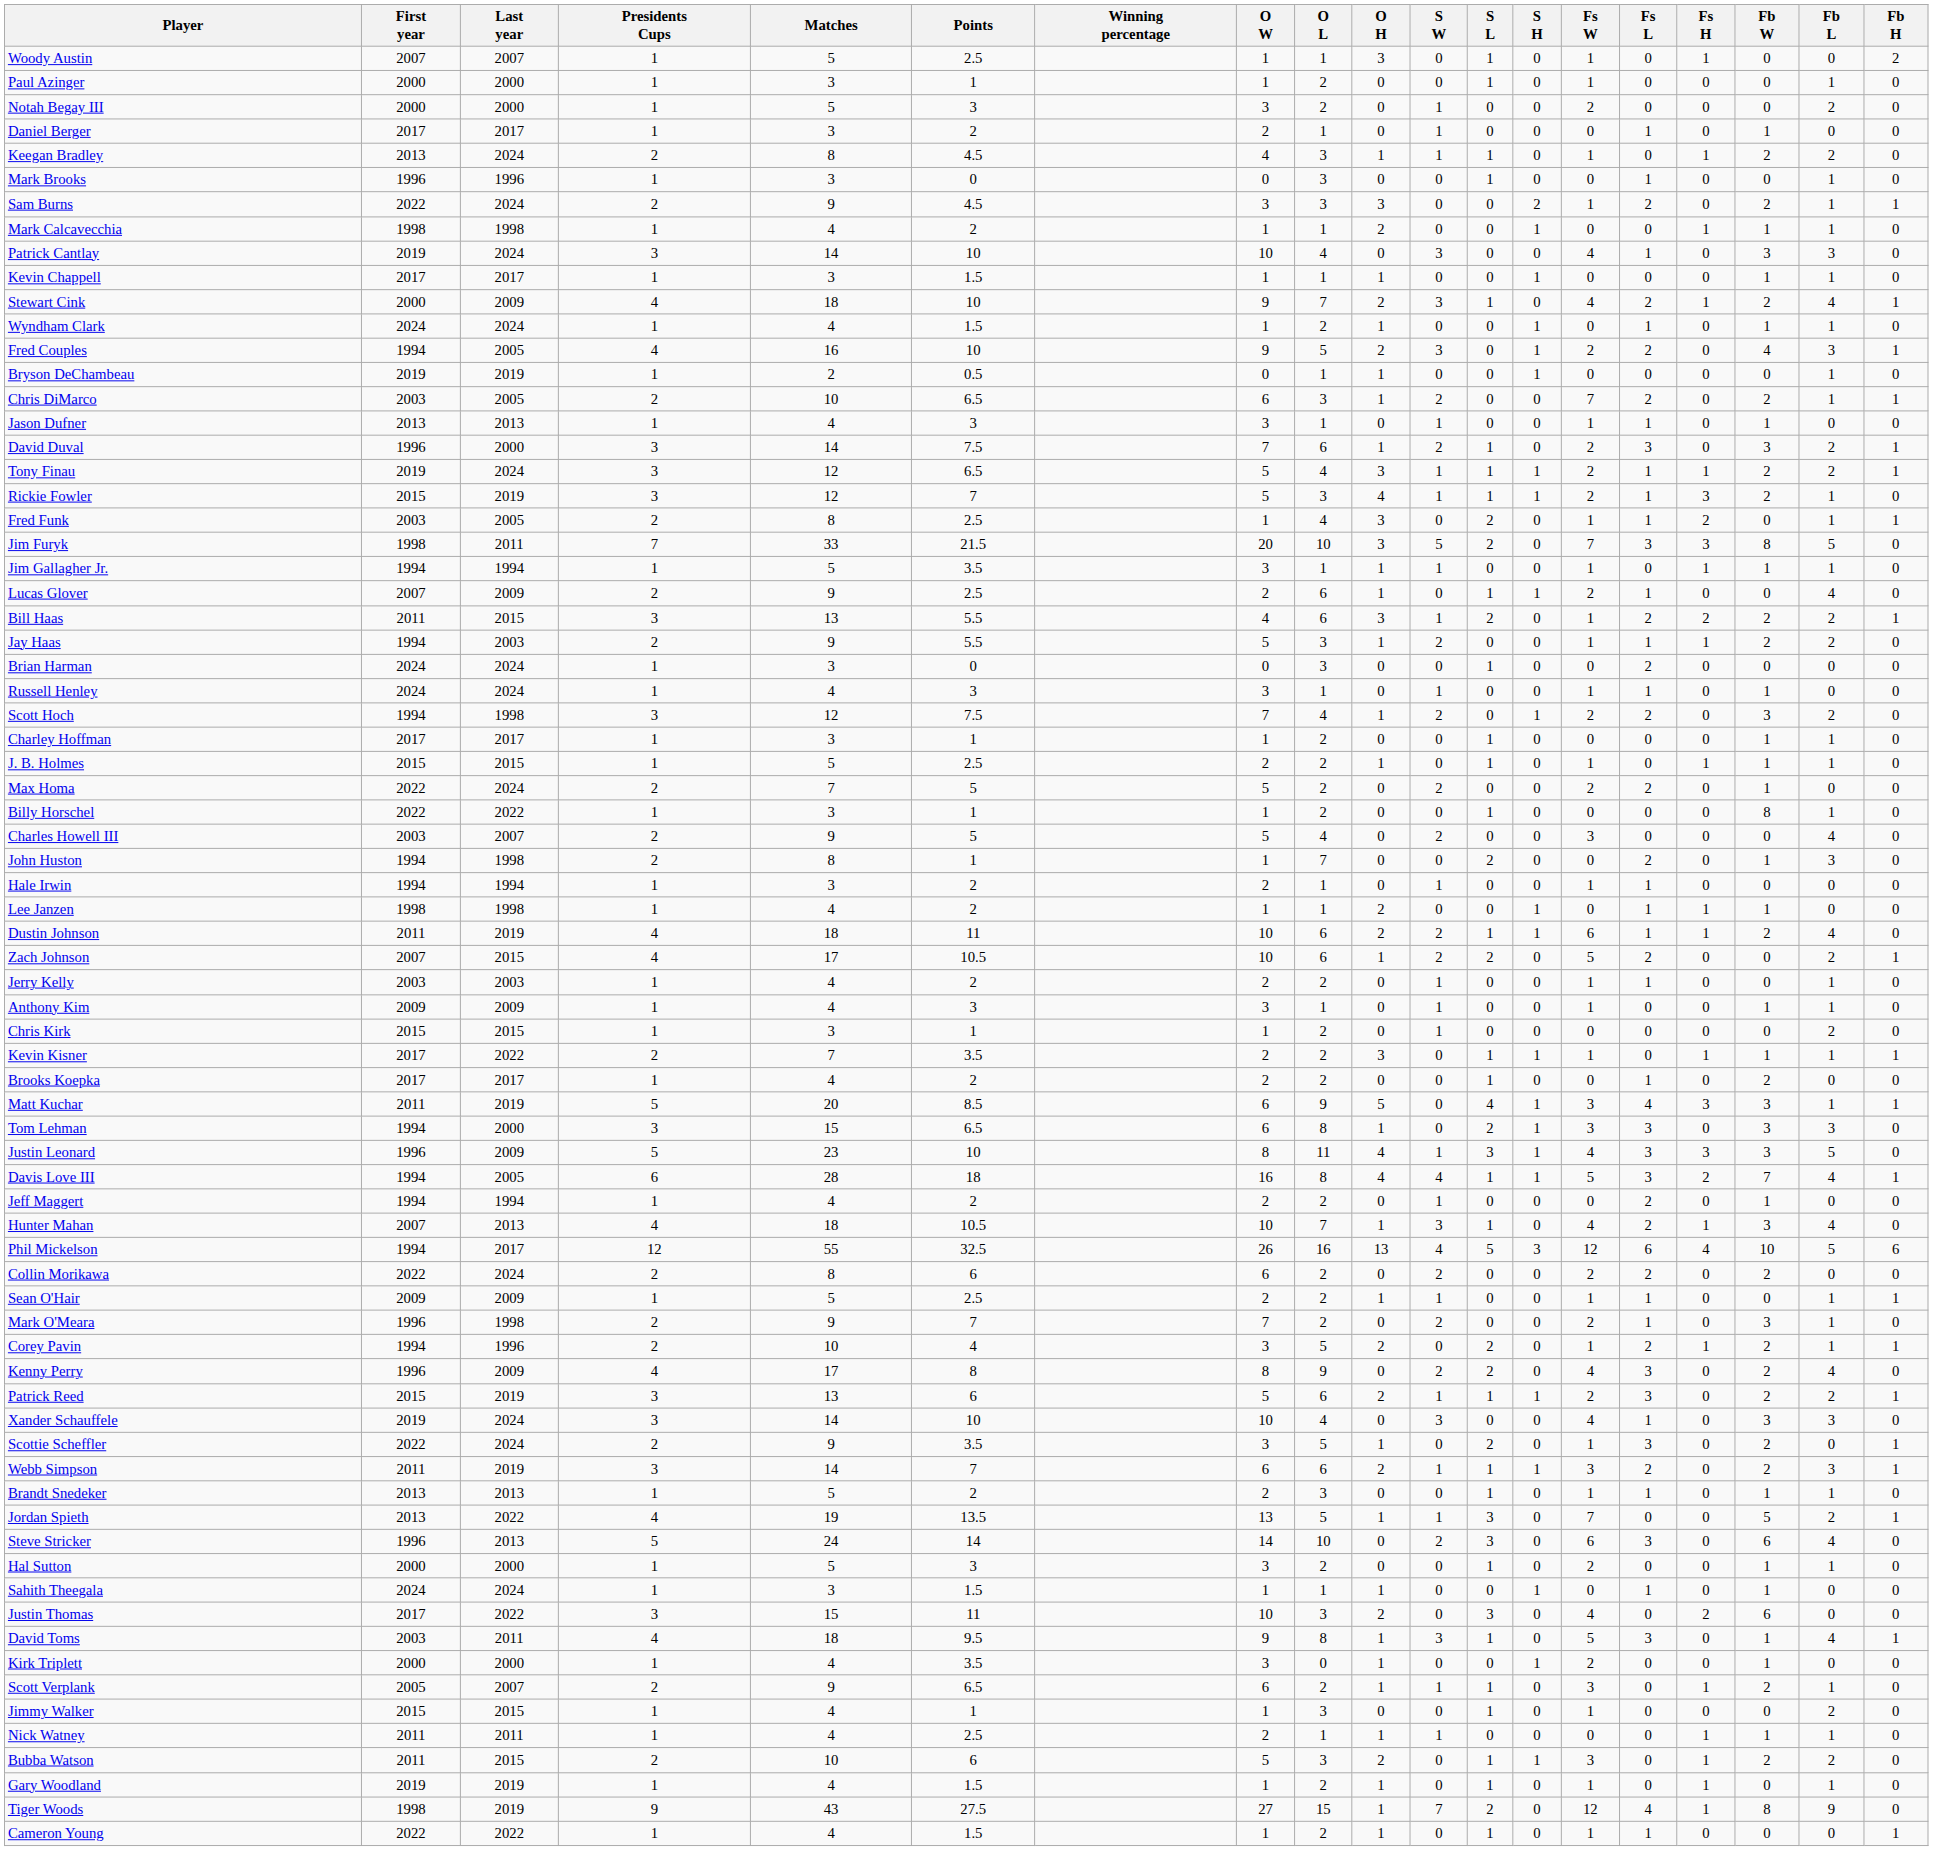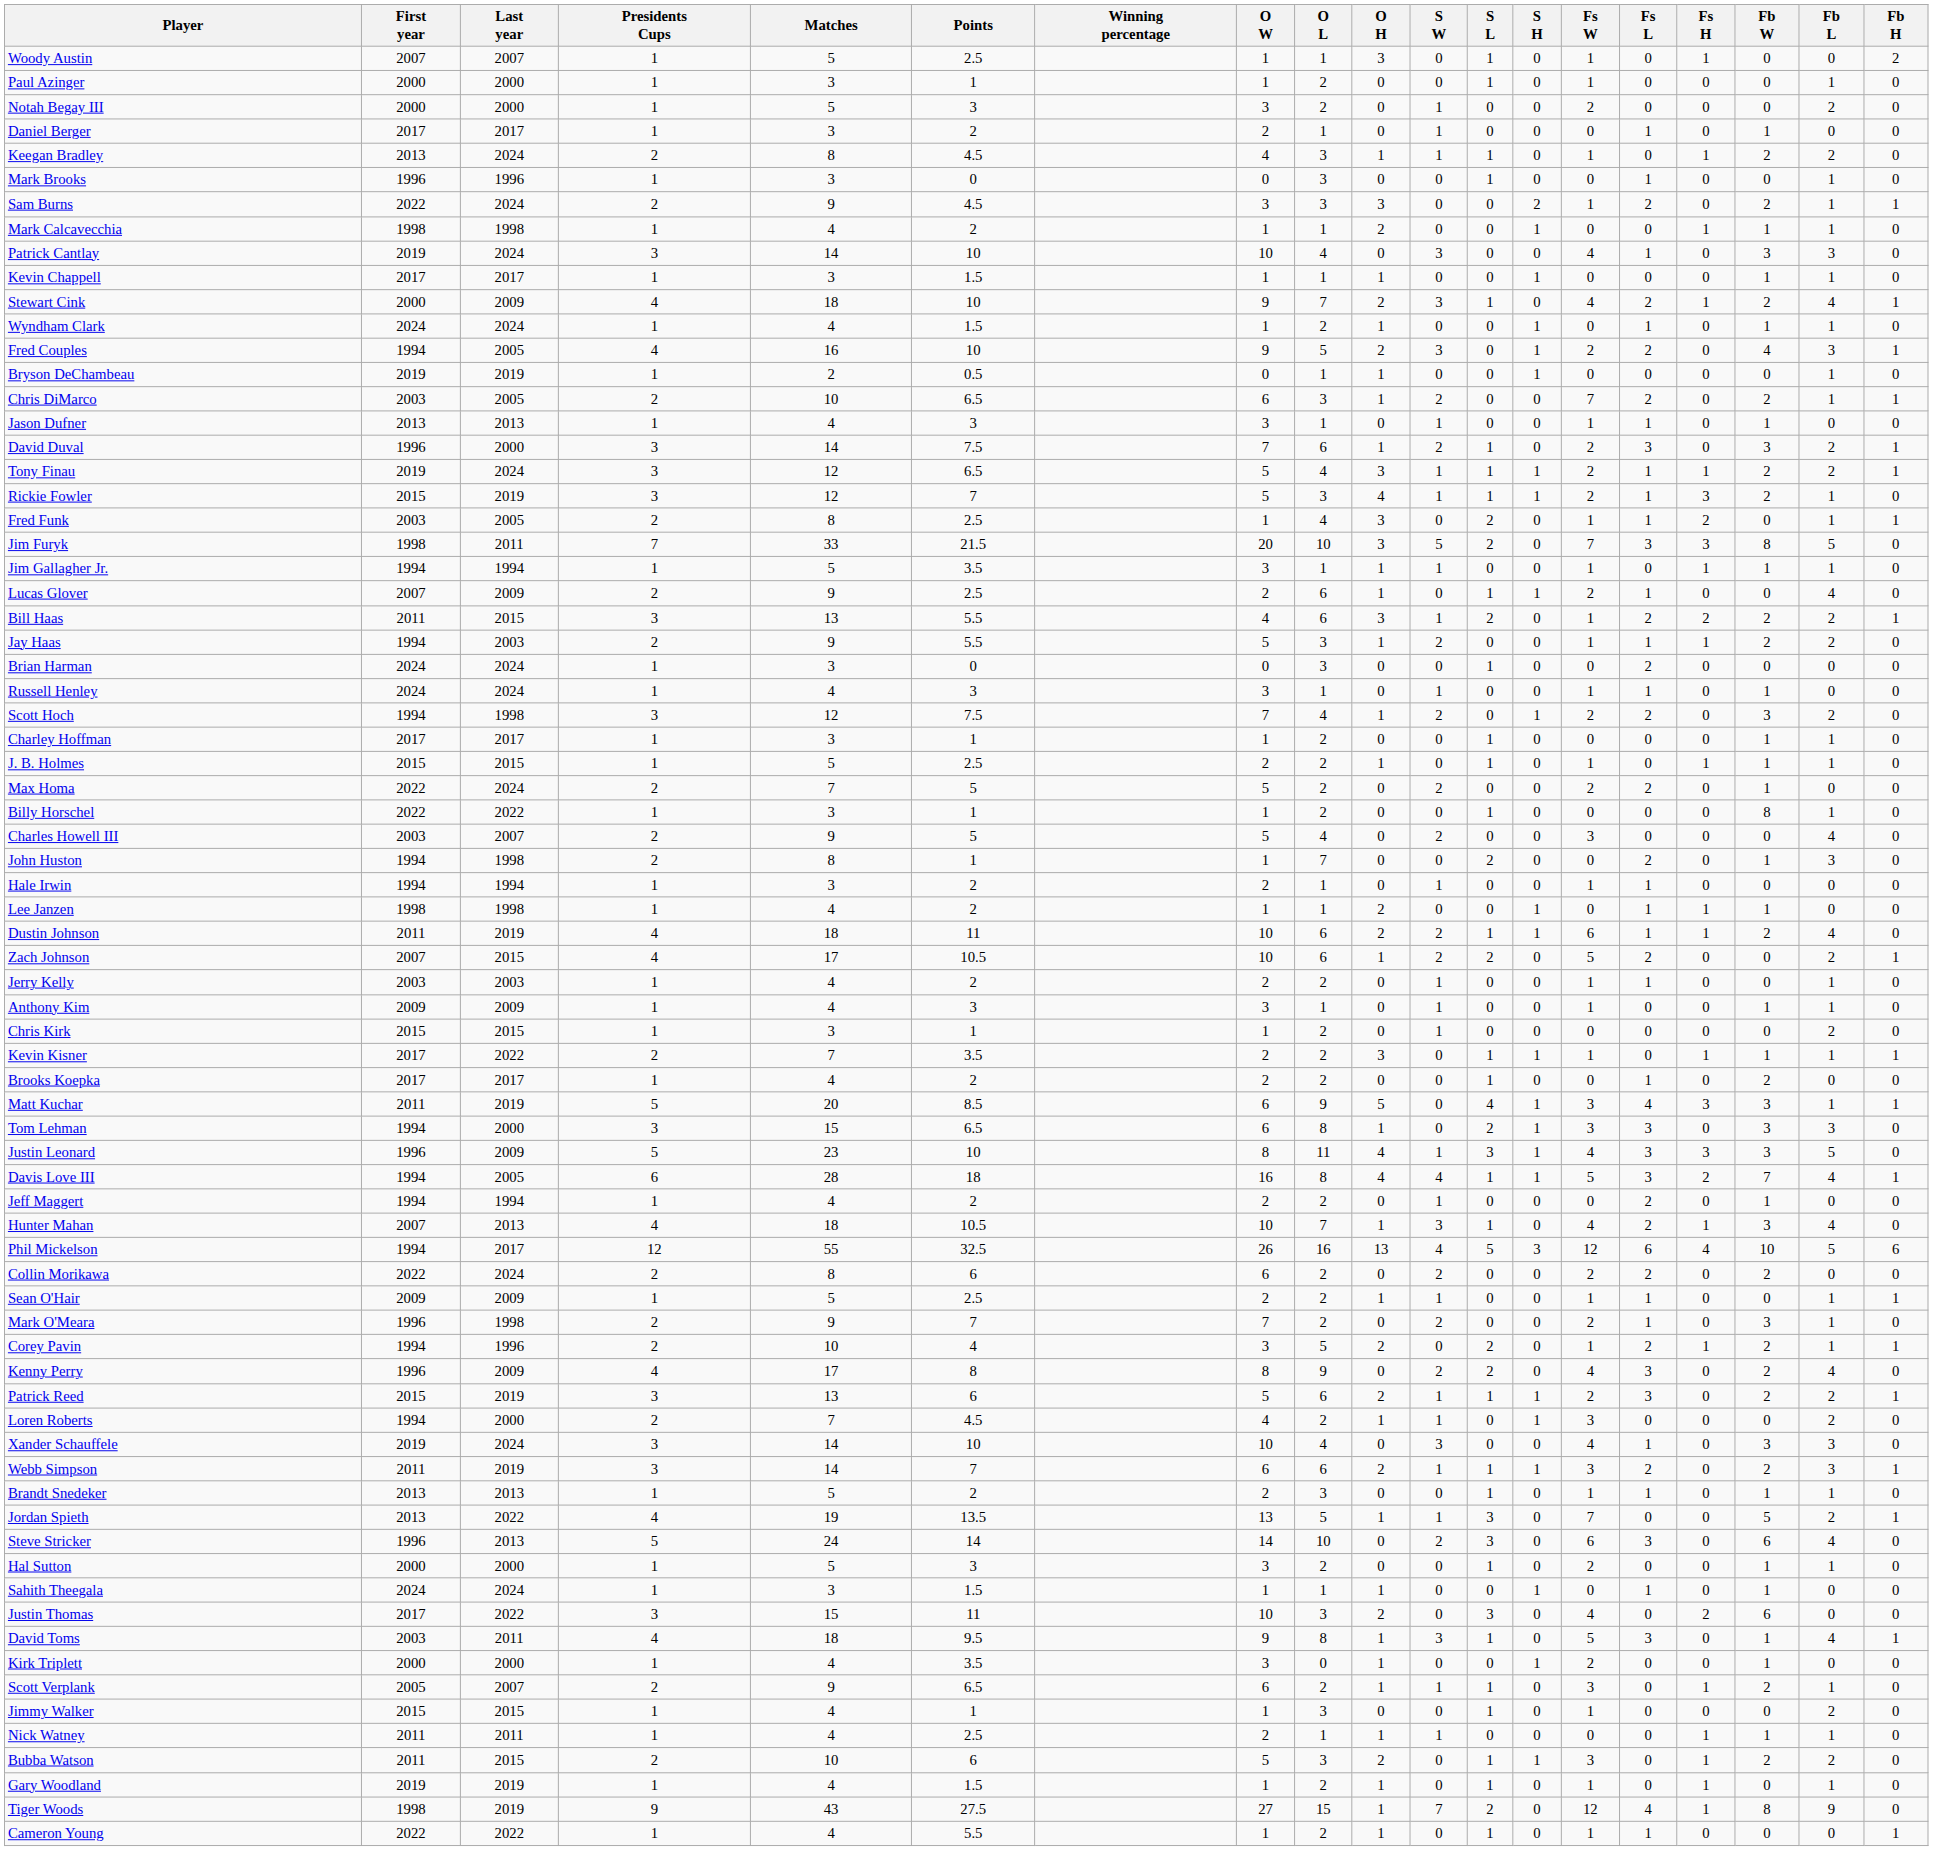+ row: Loren Roberts | 1994 | 2000 | 2 | 7 | 4.5 | 4 | 2 | 1 | 1 | 0 | 1 | 3 | 0 | 0 | 0 | 2 | 0
- row: Scottie Scheffler | 2022 | 2024 | 2 | 9 | 3.5 | 3 | 5 | 1 | 0 | 2 | 0 | 1 | 3 | 0 | 2 | 0 | 1
Cameron Young | Points: 1.5 -> 5.5
